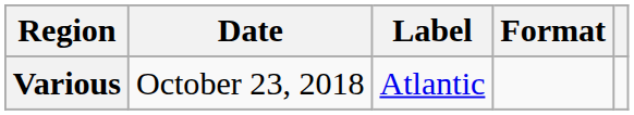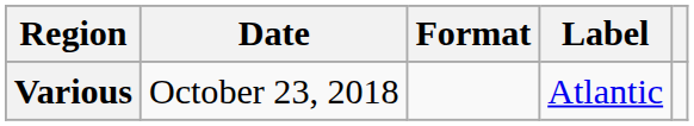columns swapped: Format <-> Label
